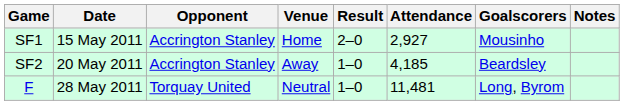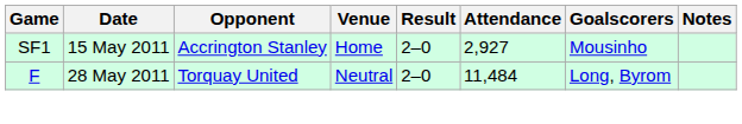- row: SF2 | 20 May 2011 | Accrington Stanley | Away | 1–0 | 4,185 | Beardsley
F | Result: 1–0 -> 2–0
F | Attendance: 11,481 -> 11,484
